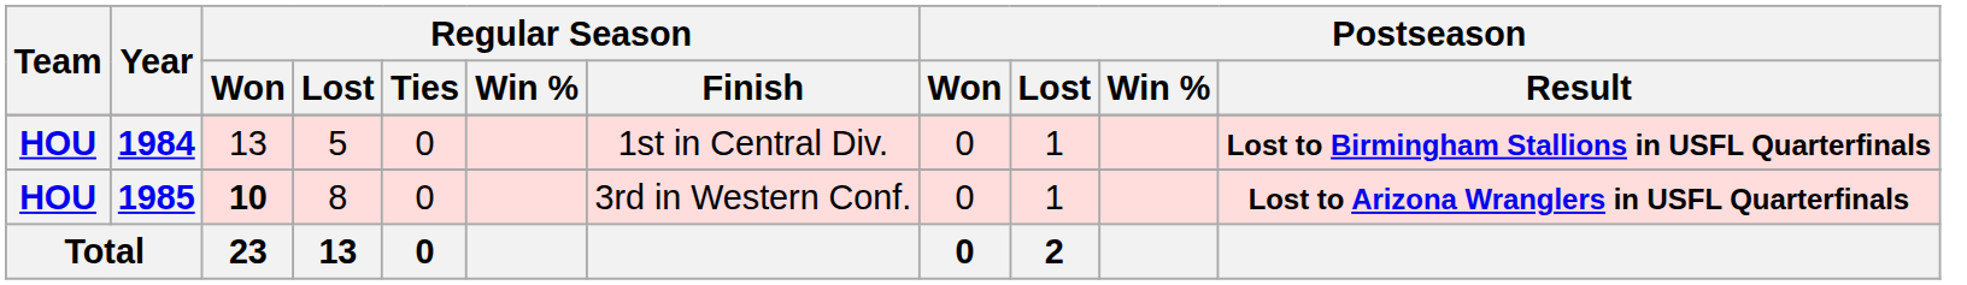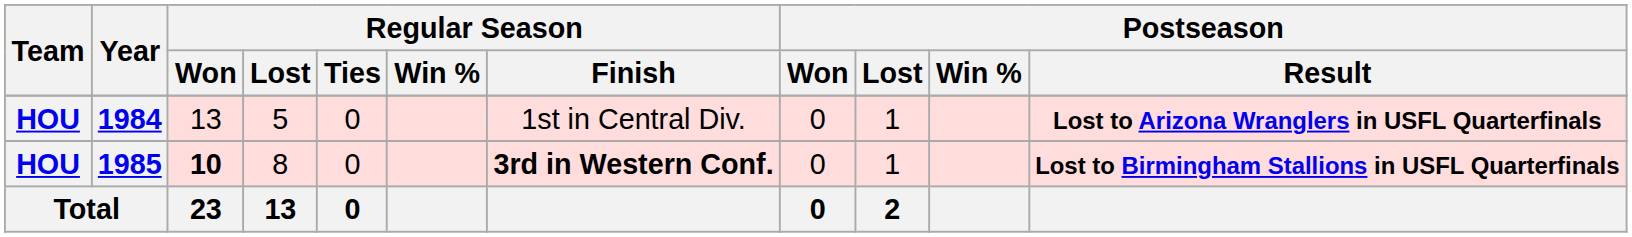1984 | Postseason / Result: Lost to Birmingham Stallions in USFL Quarterfinals -> Lost to Arizona Wranglers in USFL Quarterfinals
1985 | Regular Season / Finish: normal -> bold
1985 | Postseason / Result: Lost to Arizona Wranglers in USFL Quarterfinals -> Lost to Birmingham Stallions in USFL Quarterfinals
